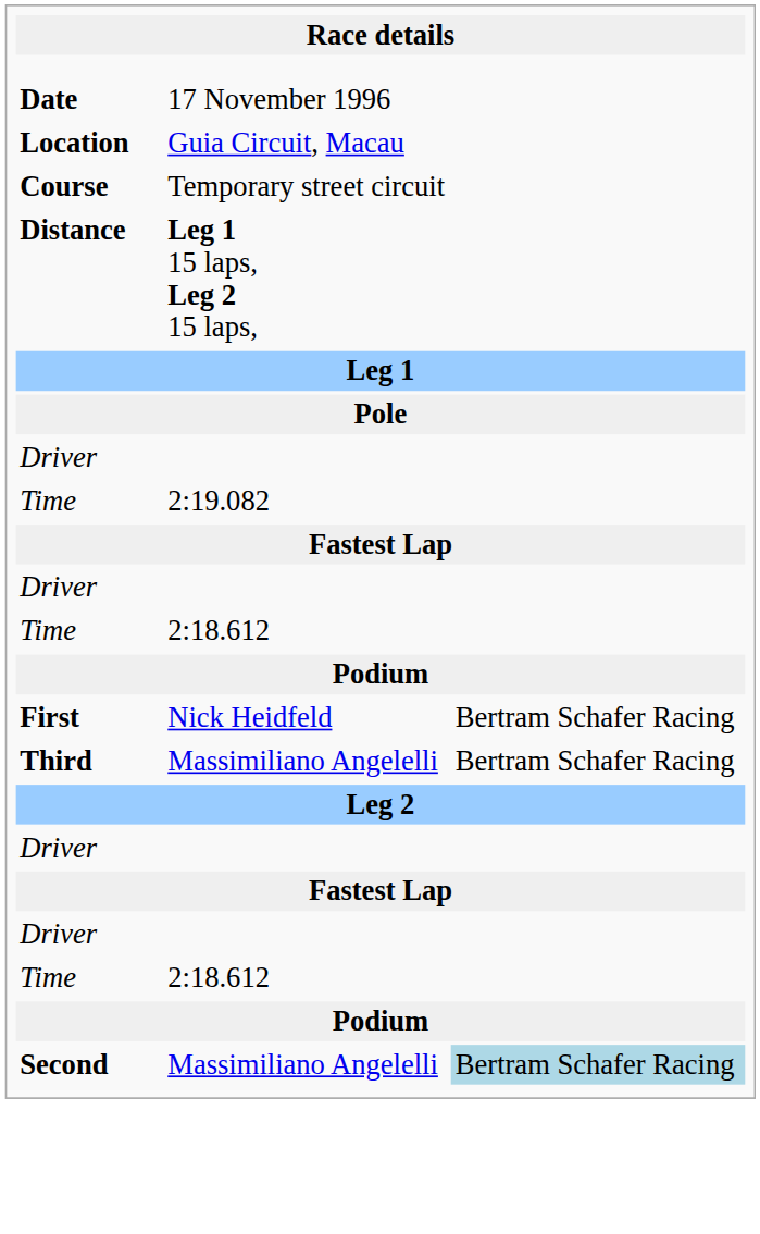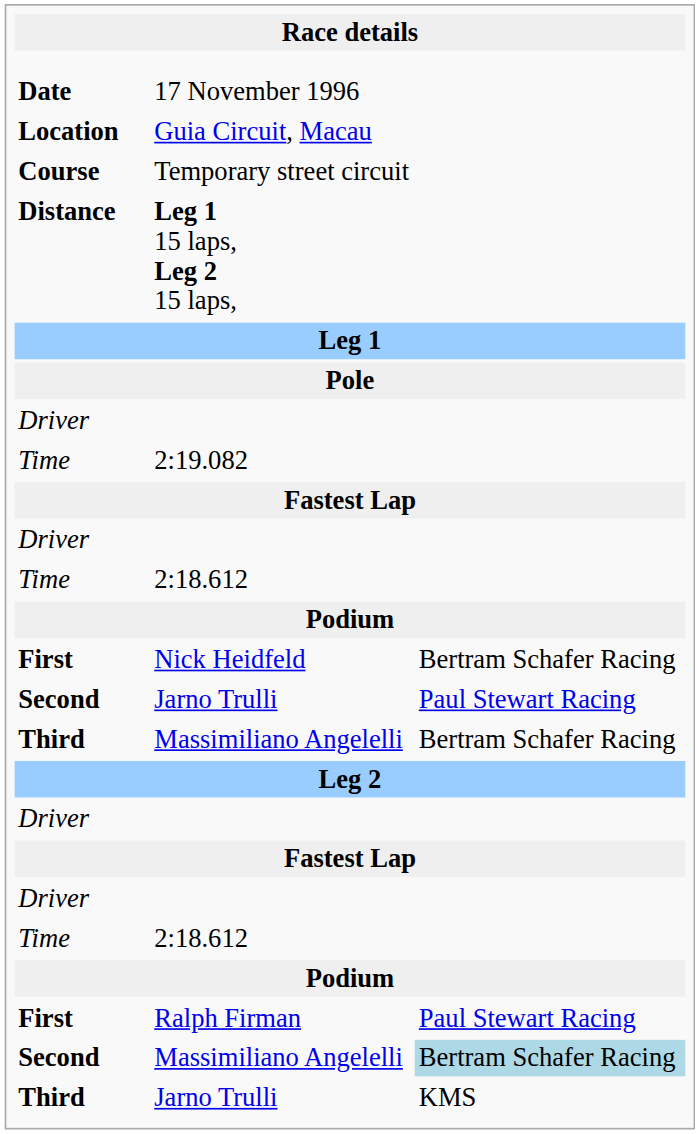+ row: Second | Jarno Trulli | Paul Stewart Racing
+ row: First | Ralph Firman | Paul Stewart Racing
+ row: Third | Jarno Trulli | KMS
